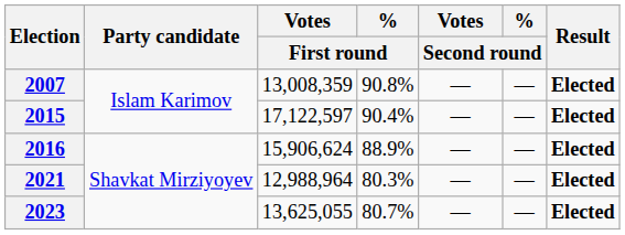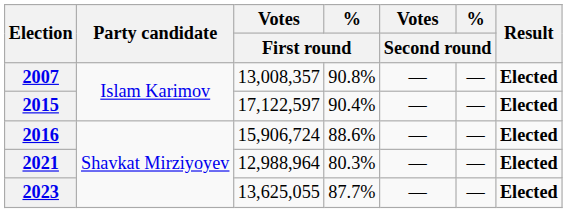2007 | Votes / First round: 13,008,359 -> 13,008,357
2016 | Votes / First round: 15,906,624 -> 15,906,724
2016 | % / First round: 88.9% -> 88.6%
2023 | % / First round: 80.7% -> 87.7%
